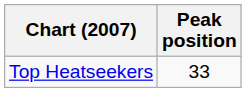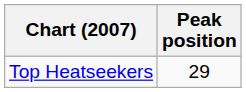Top Heatseekers | Peak position: 33 -> 29
